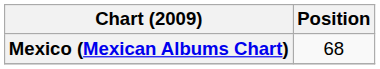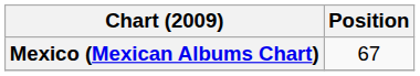Mexico (Mexican Albums Chart) | Position: 68 -> 67
